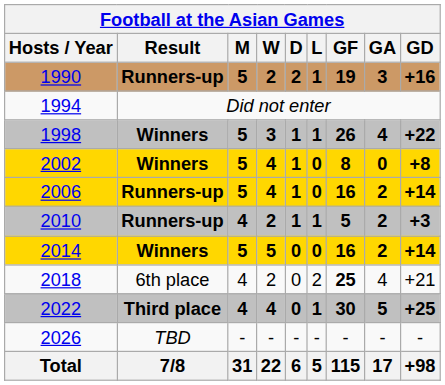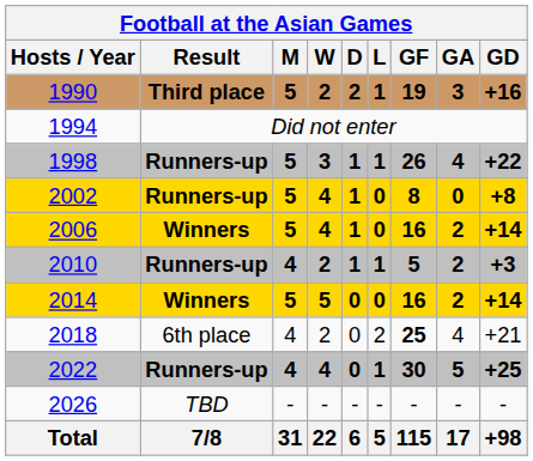1990 | Result: Runners-up -> Third place
1998 | Result: Winners -> Runners-up
2002 | Result: Winners -> Runners-up
2006 | Result: Runners-up -> Winners
2022 | Result: Third place -> Runners-up
